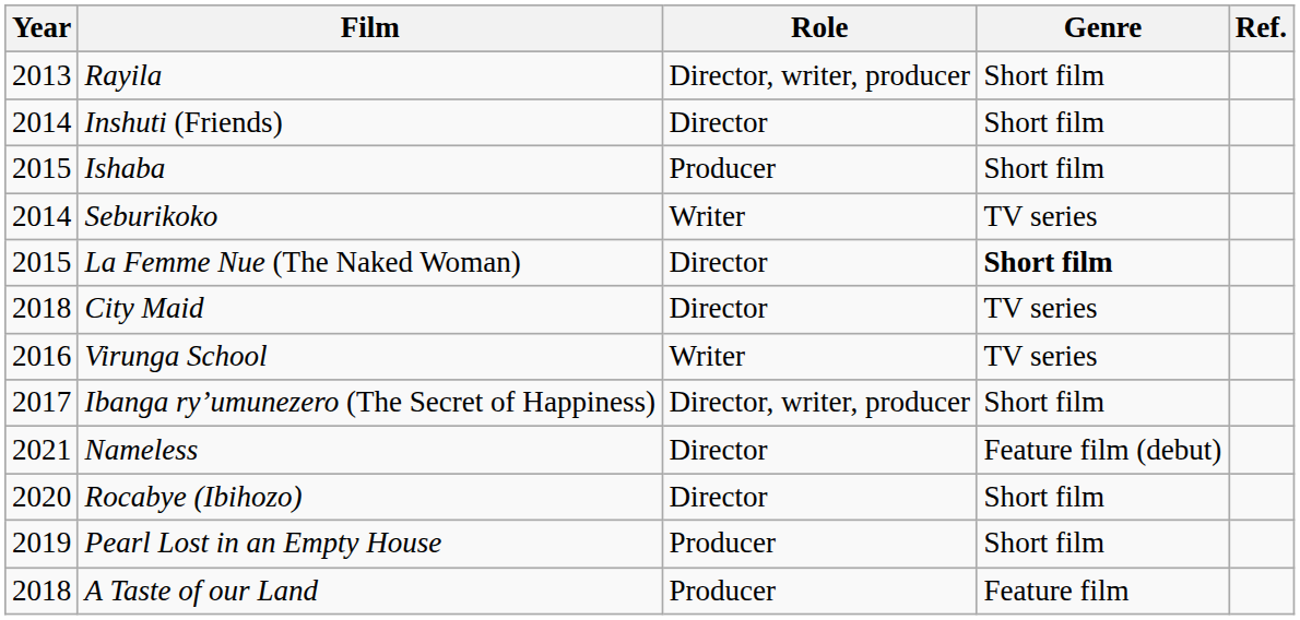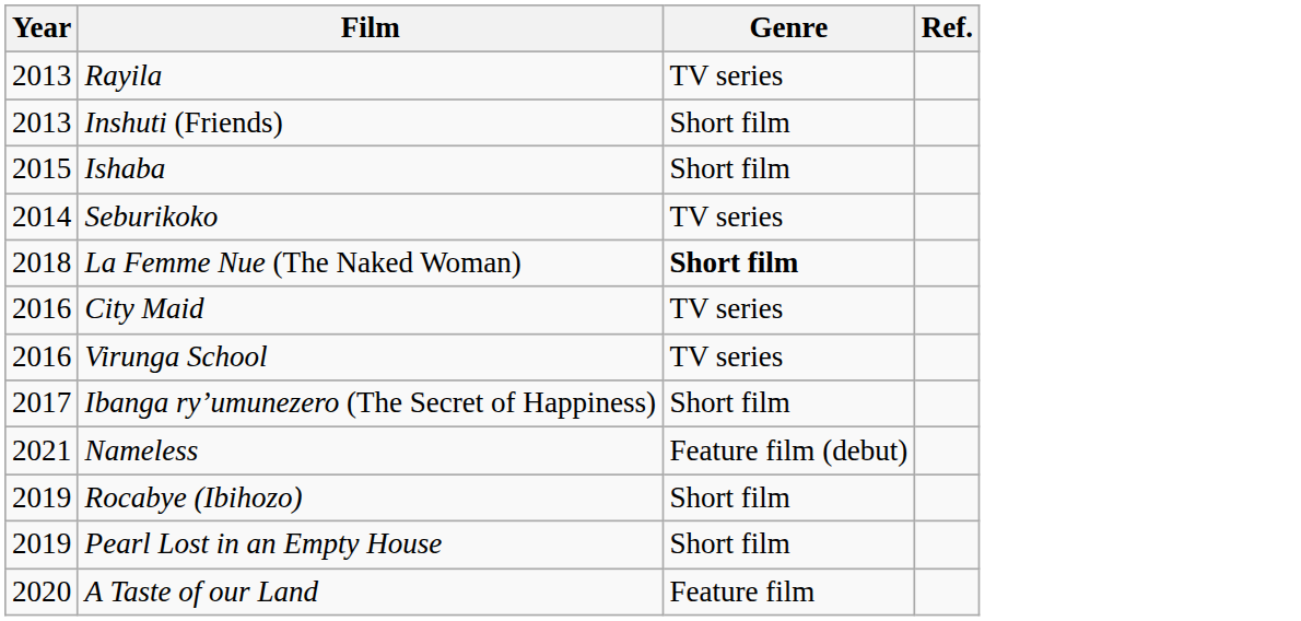- column: Role | Director, writer, producer | Director | Producer | Writer | Director | Director | Writer | Director, writer, producer | Director | Director | Producer | Producer
Rayila | Genre: Short film -> TV series
Inshuti (Friends) | Year: 2014 -> 2013
La Femme Nue (The Naked Woman) | Year: 2015 -> 2018
City Maid | Year: 2018 -> 2016
Rocabye (Ibihozo) | Year: 2020 -> 2019
A Taste of our Land | Year: 2018 -> 2020
